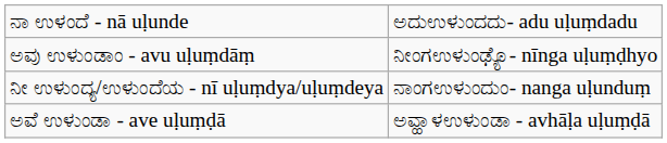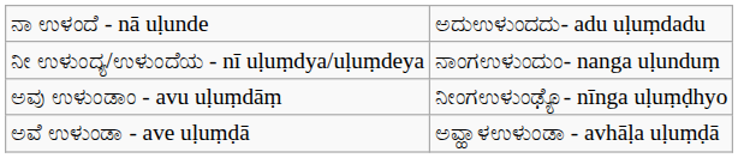rows swapped: ನೀ ಉಳುಂದ್ಯ/ಉಳುಂದೆಯ - nī uḷuṃdya/uḷuṃdeya <-> ಅವು ಉಳುಂಡಾಂ - avu uḷuṃdāṃ
